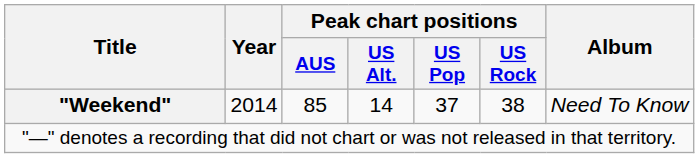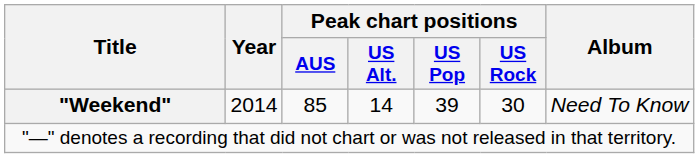"Weekend" | Peak chart positions / US Pop: 37 -> 39
"Weekend" | Peak chart positions / US Rock: 38 -> 30
